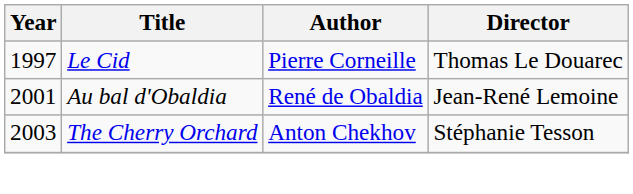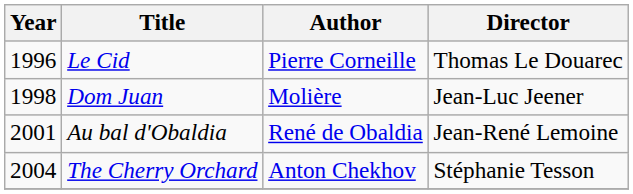Le Cid | Year: 1997 -> 1996
+ row: 1998 | Dom Juan | Molière | Jean-Luc Jeener
The Cherry Orchard | Year: 2003 -> 2004
